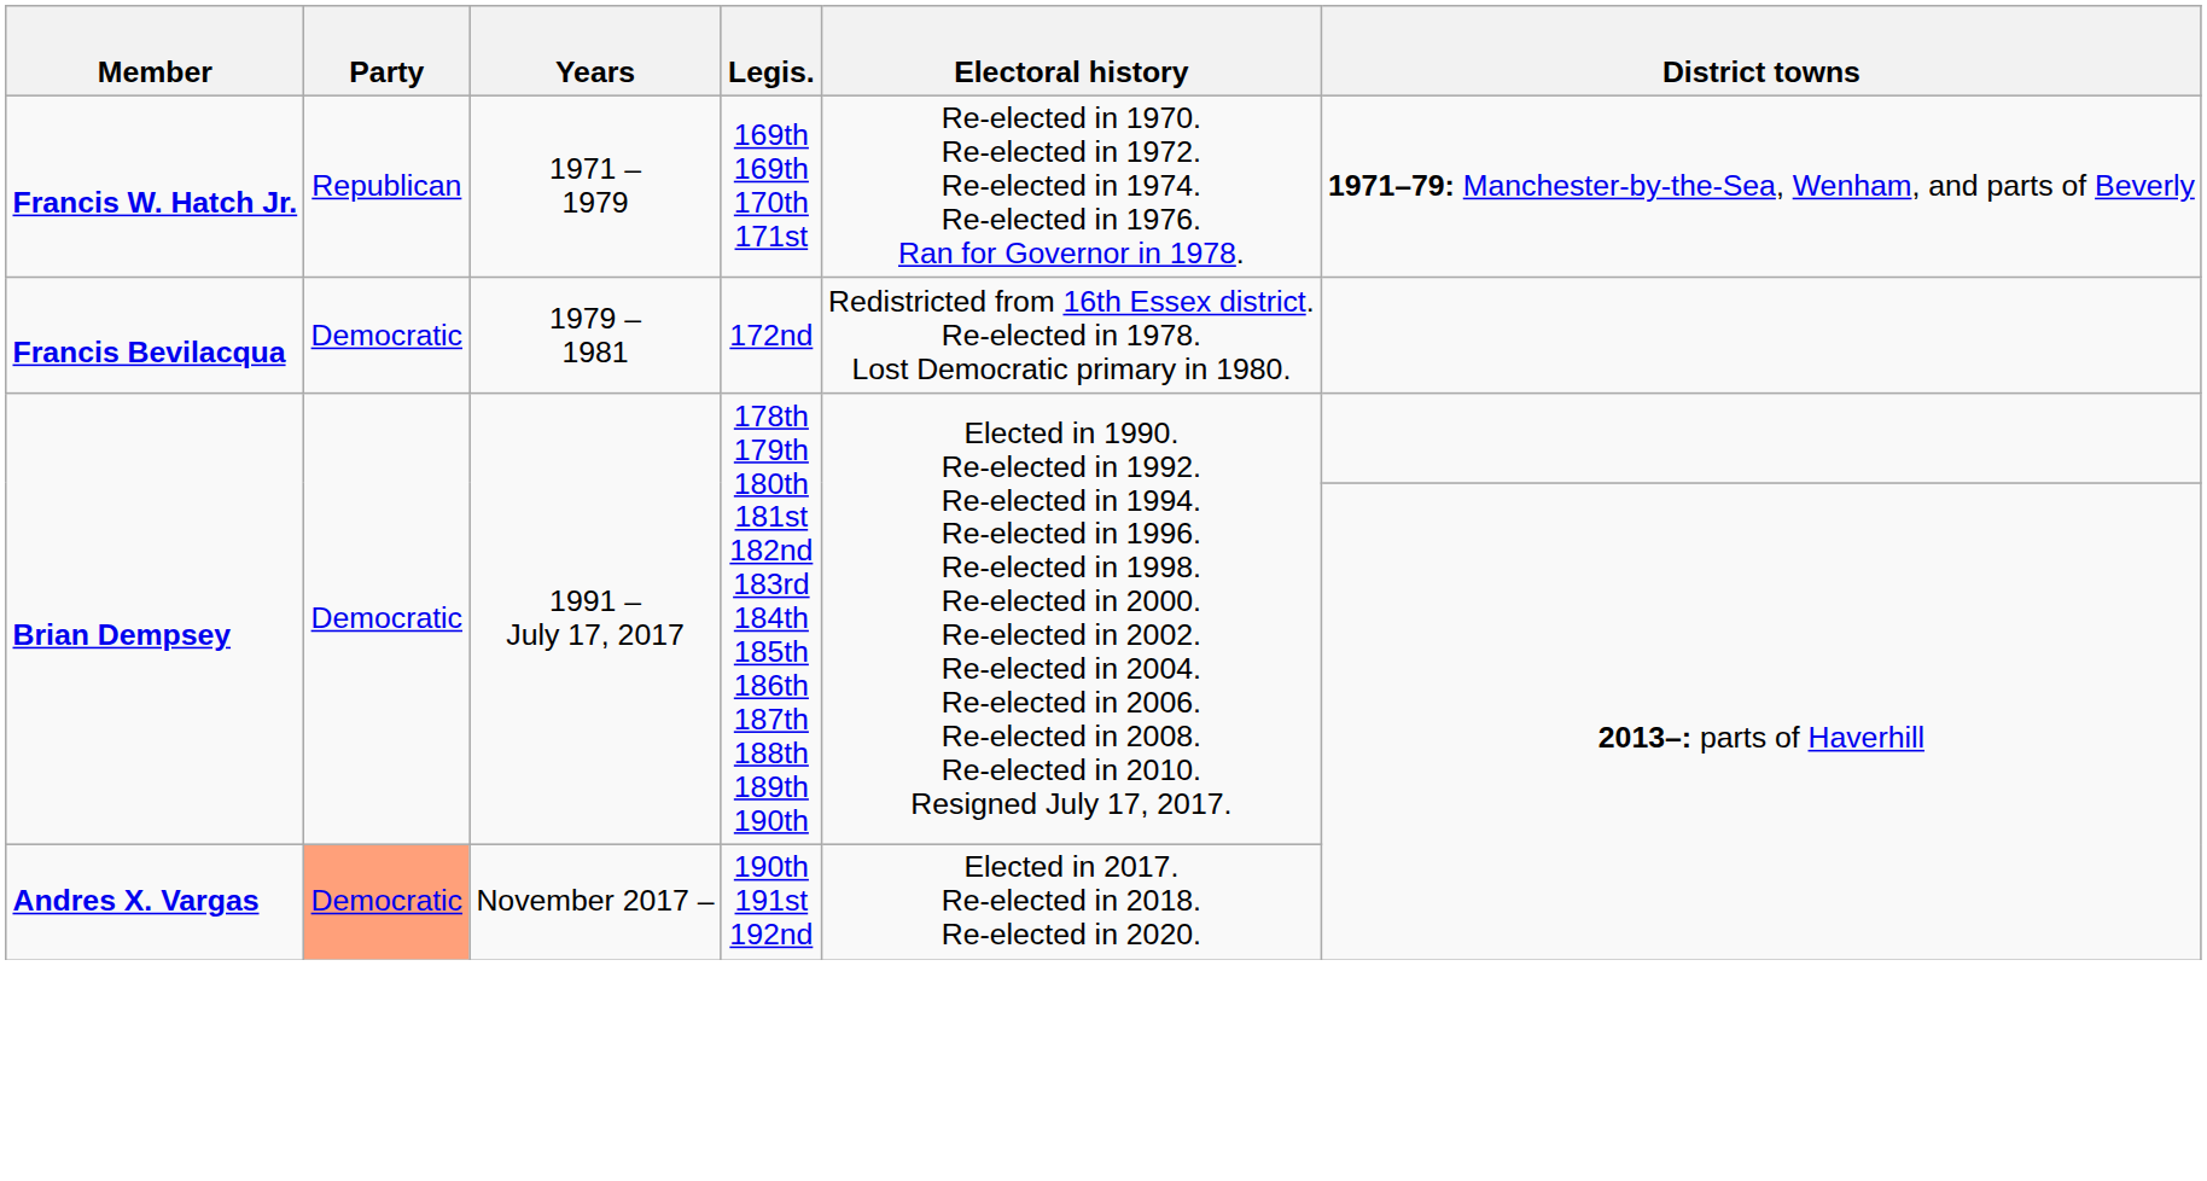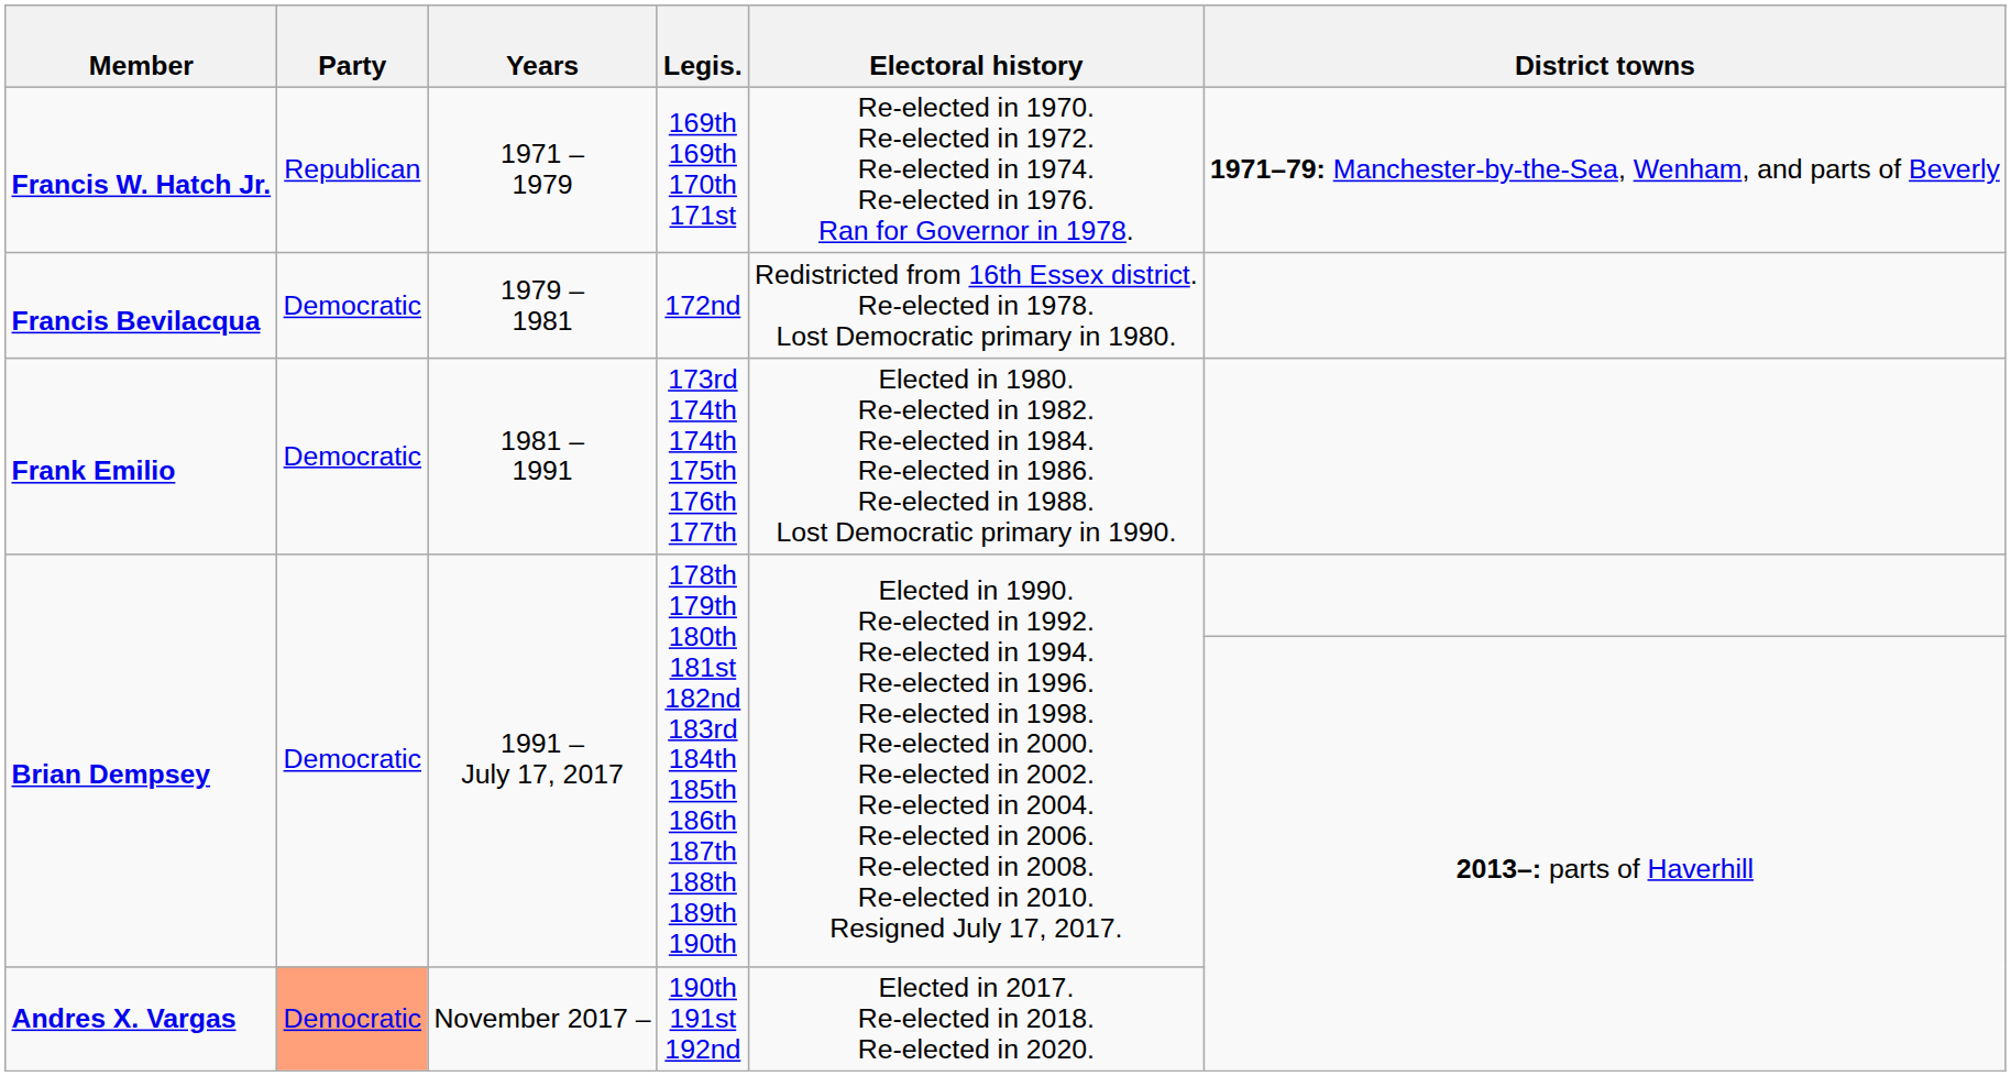+ row: Frank Emilio | Democratic | 1981 – 1991 | 173rd 174th 174th 175th 176th 177th | Elected in 1980. Re-elected in 1982. Re-elected in 1984. Re-elected in 1986. Re-elected in 1988. Lost Democratic primary in 1990.
